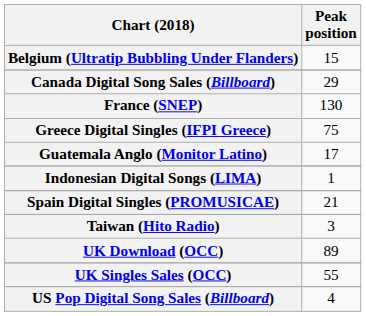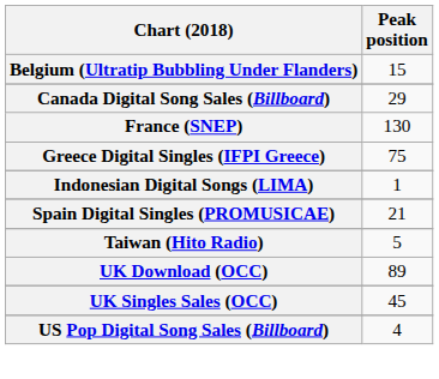- row: Guatemala Anglo (Monitor Latino) | 17
Taiwan (Hito Radio) | Peak position: 3 -> 5
UK Singles Sales (OCC) | Peak position: 55 -> 45
